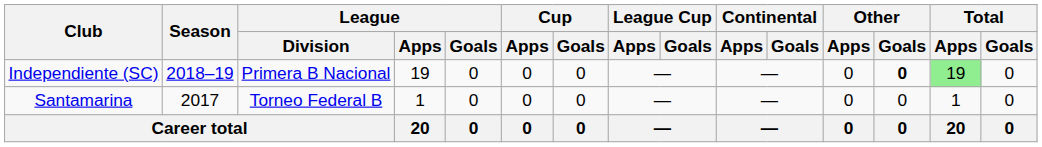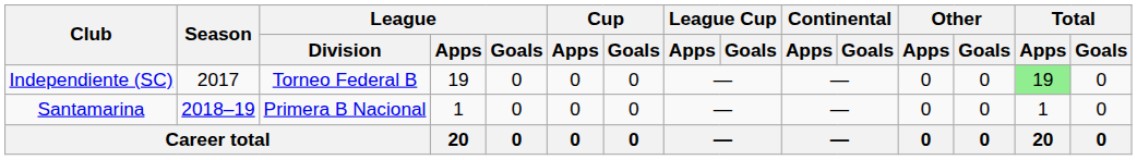Independiente (SC) | Season: 2018–19 -> 2017
Independiente (SC) | League / Division: Primera B Nacional -> Torneo Federal B
Independiente (SC) | Other / Goals: bold -> normal
Santamarina | Season: 2017 -> 2018–19
Santamarina | League / Division: Torneo Federal B -> Primera B Nacional
